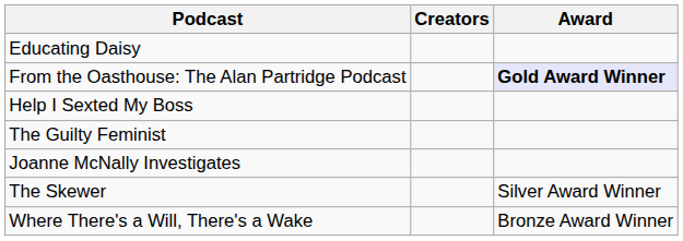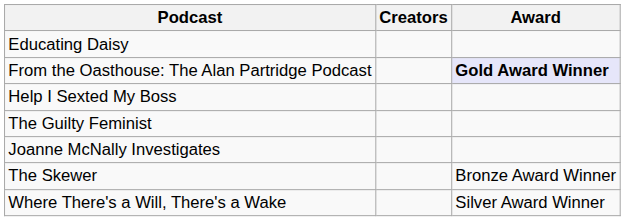The Skewer | Award: Silver Award Winner -> Bronze Award Winner
Where There's a Will, There's a Wake | Award: Bronze Award Winner -> Silver Award Winner
